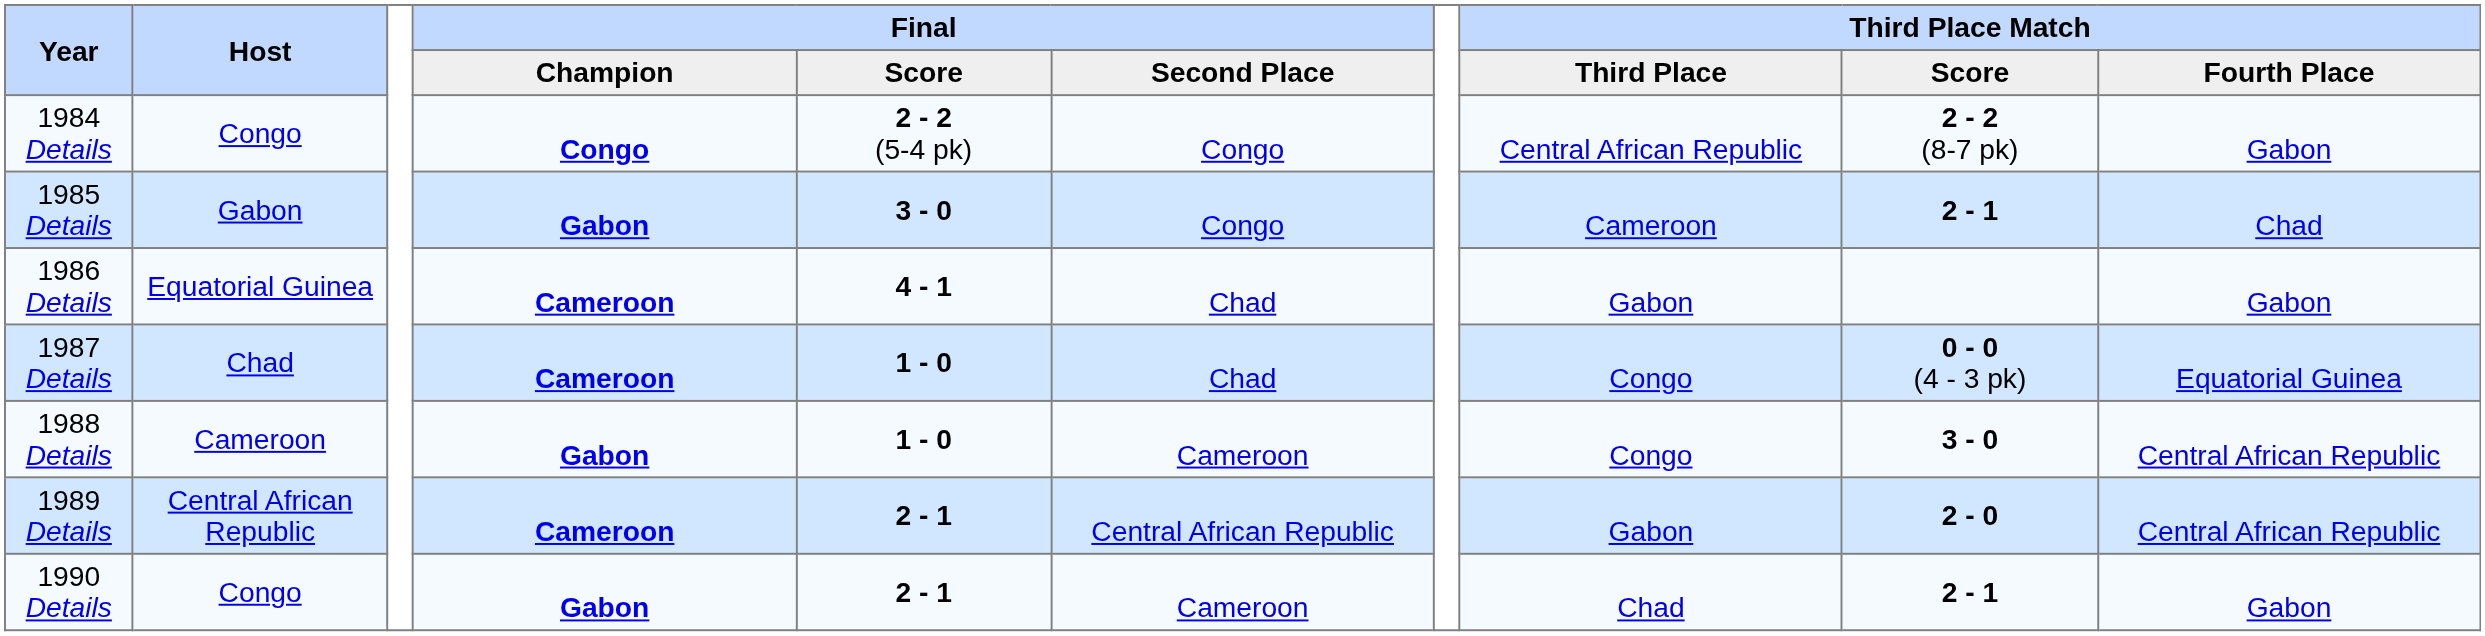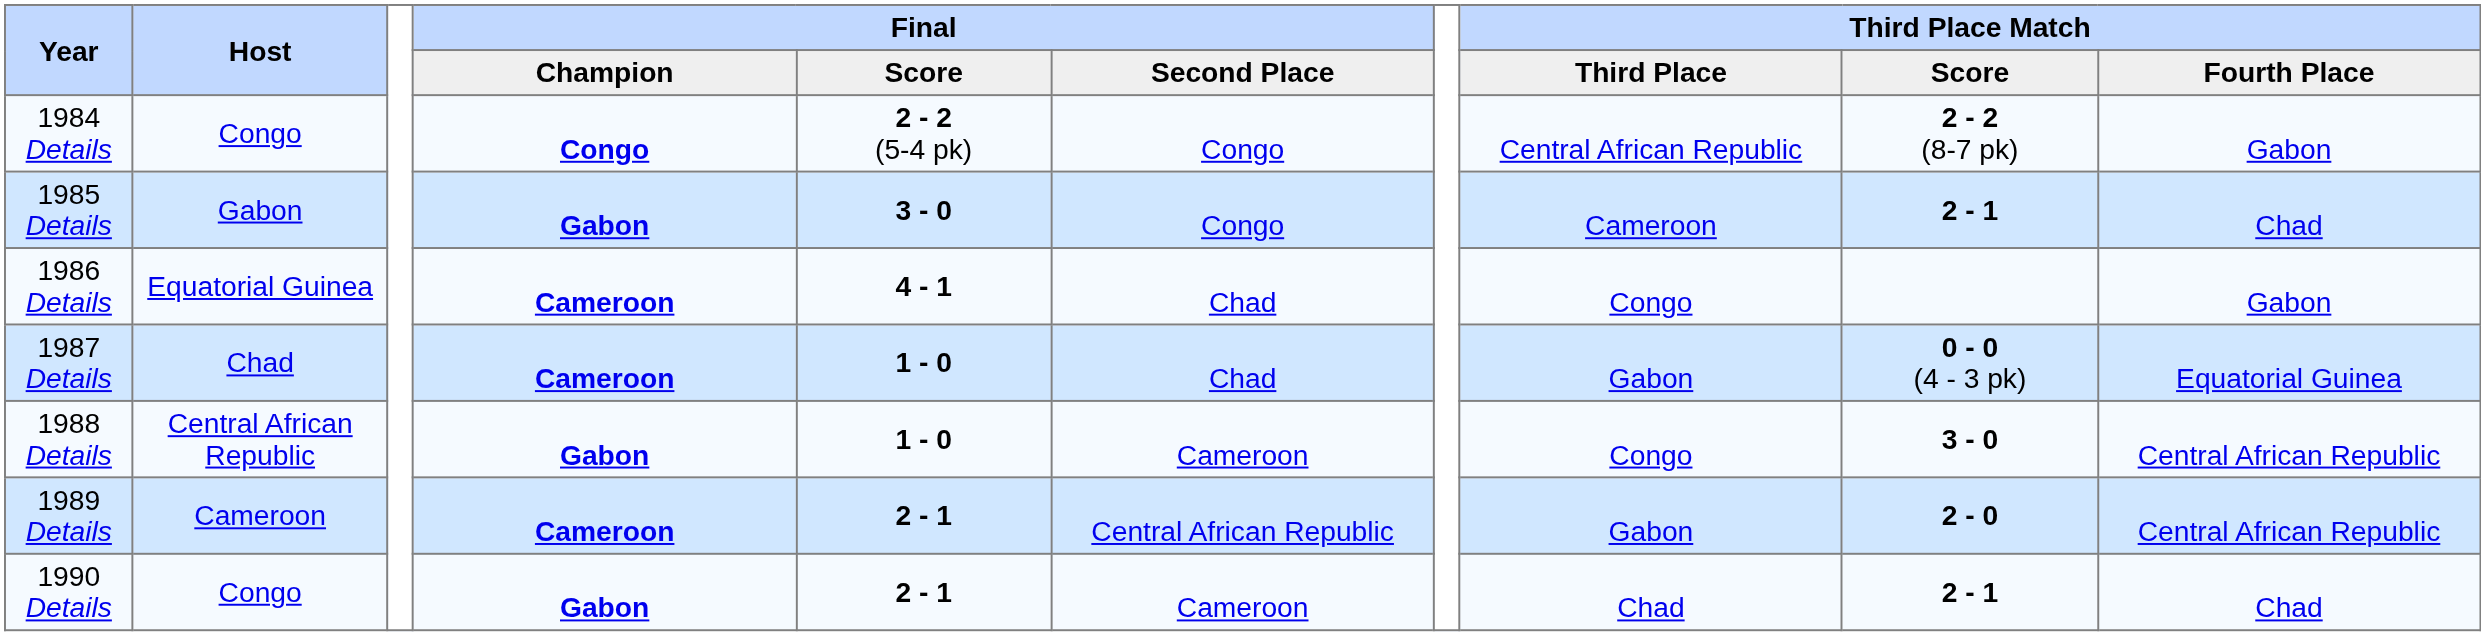1986 Details | Third Place Match / Third Place: Gabon -> Congo
1987 Details | Third Place Match / Third Place: Congo -> Gabon
1988 Details | Host: Cameroon -> Central African Republic
1989 Details | Host: Central African Republic -> Cameroon
1990 Details | Third Place Match / Fourth Place: Gabon -> Chad
